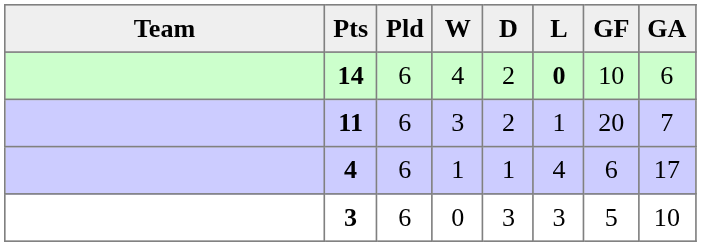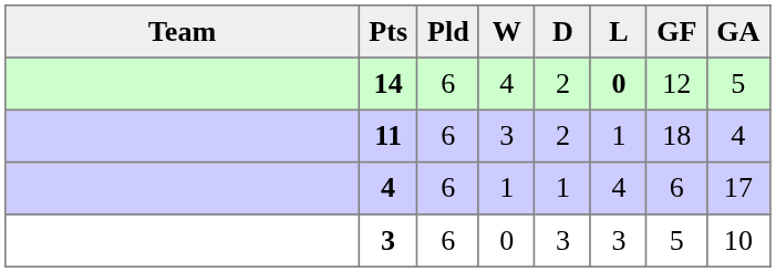14 | GF: 10 -> 12
14 | GA: 6 -> 5
11 | GF: 20 -> 18
11 | GA: 7 -> 4
